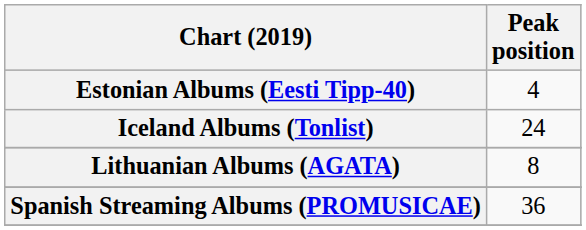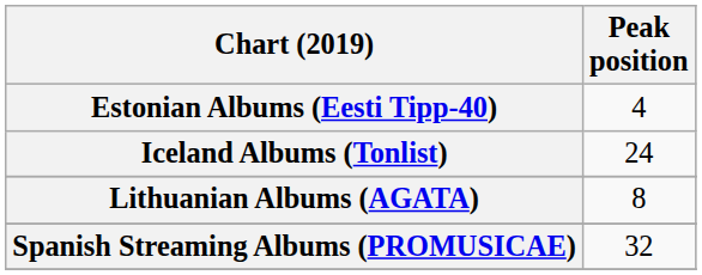Spanish Streaming Albums (PROMUSICAE) | Peak position: 36 -> 32
